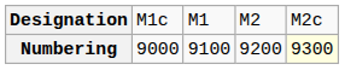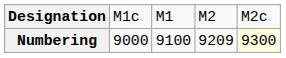Numbering | column 4: 9200 -> 9209
